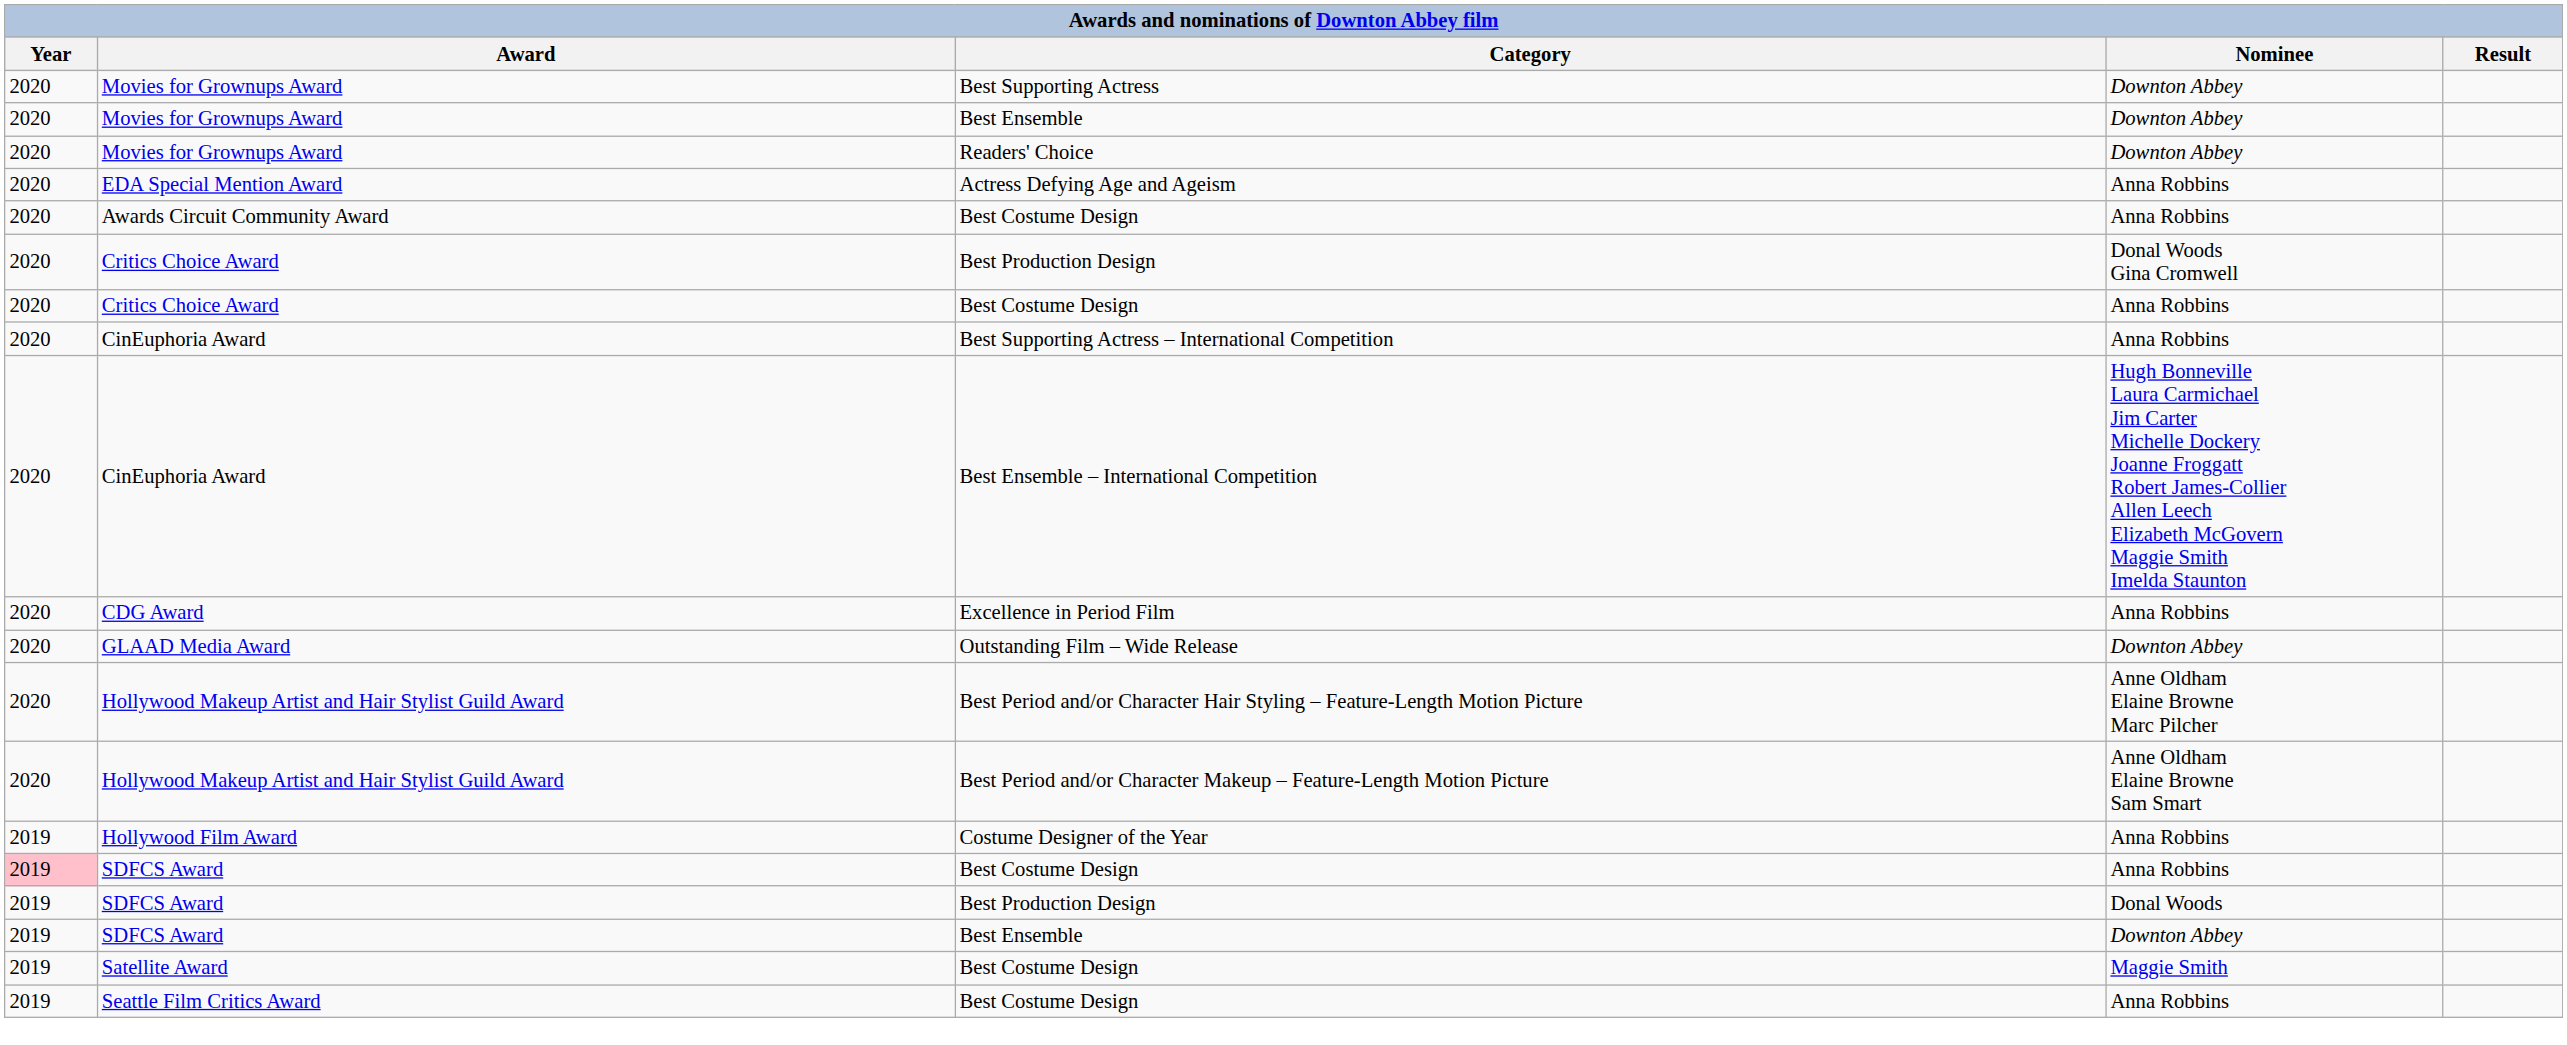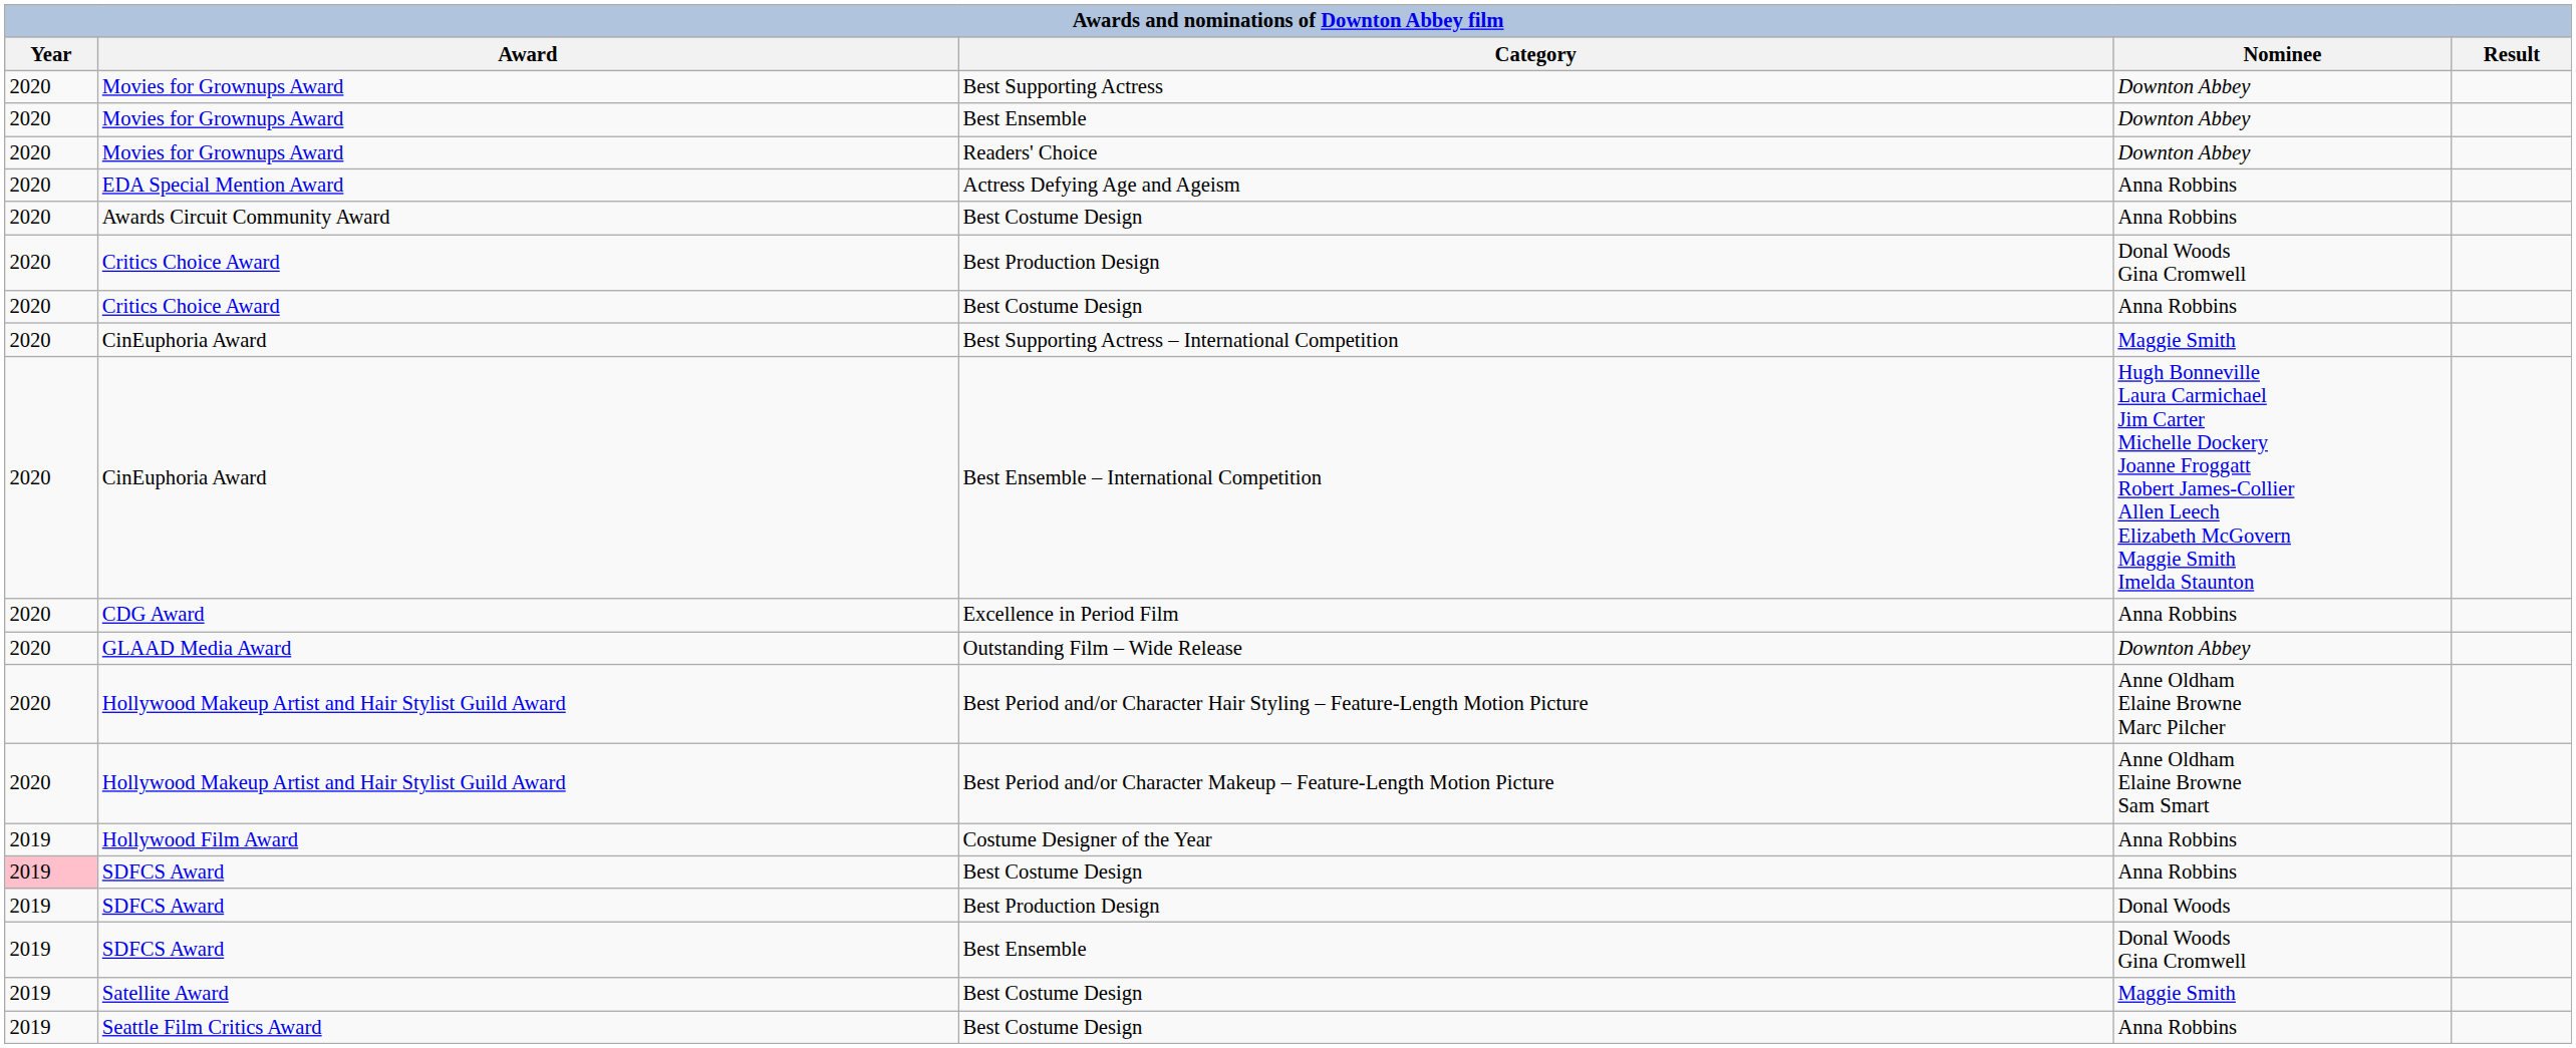Best Supporting Actress – International Competition | Nominee: Anna Robbins -> Maggie Smith
SDFCS Award / Best Ensemble | Nominee: Downton Abbey -> Donal Woods Gina Cromwell
